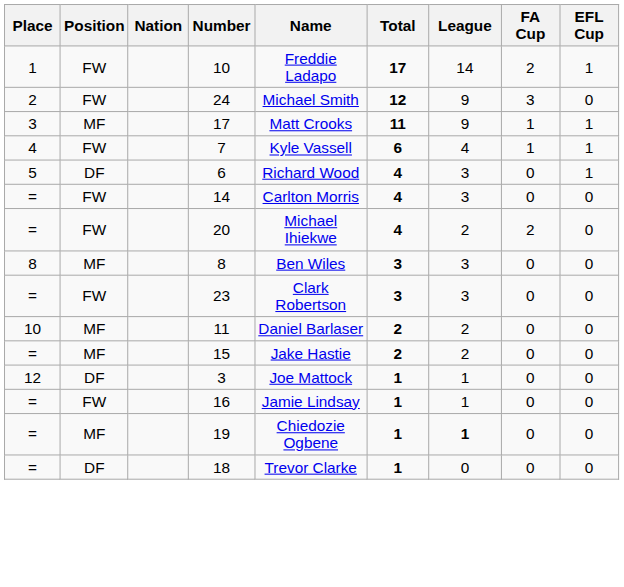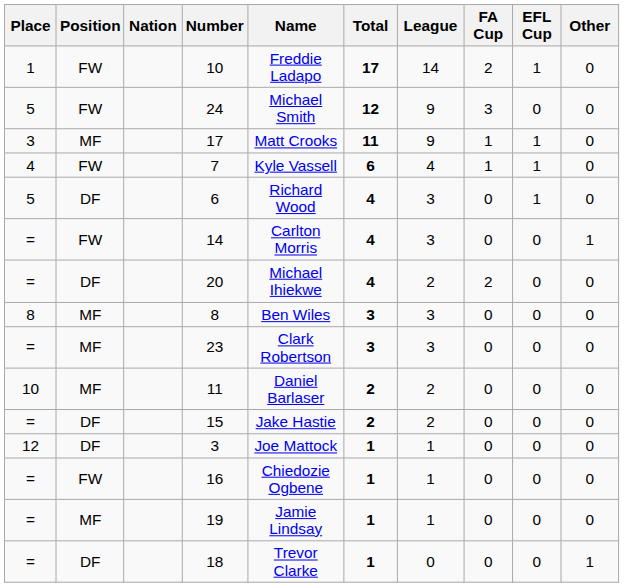+ column: Other | 0 | 0 | 0 | 0 | 0 | 1 | 0 | 0 | 0 | 0 | 0 | 0 | 0 | 0 | 1
24 | Place: 2 -> 5
20 | Position: FW -> DF
23 | Position: FW -> MF
15 | Position: MF -> DF
16 | Name: Jamie Lindsay -> Chiedozie Ogbene
19 | Name: Chiedozie Ogbene -> Jamie Lindsay
19 | League: bold -> normal
